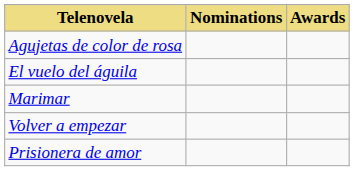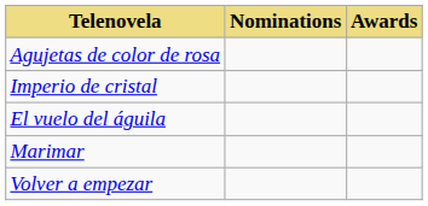+ row: Imperio de cristal
- row: Prisionera de amor
